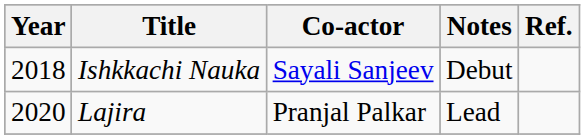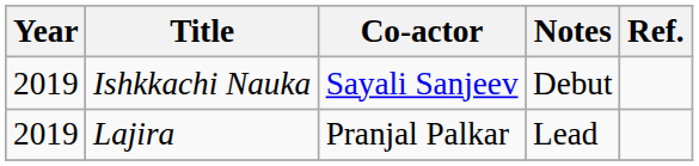Ishkkachi Nauka | Year: 2018 -> 2019
Lajira | Year: 2020 -> 2019
